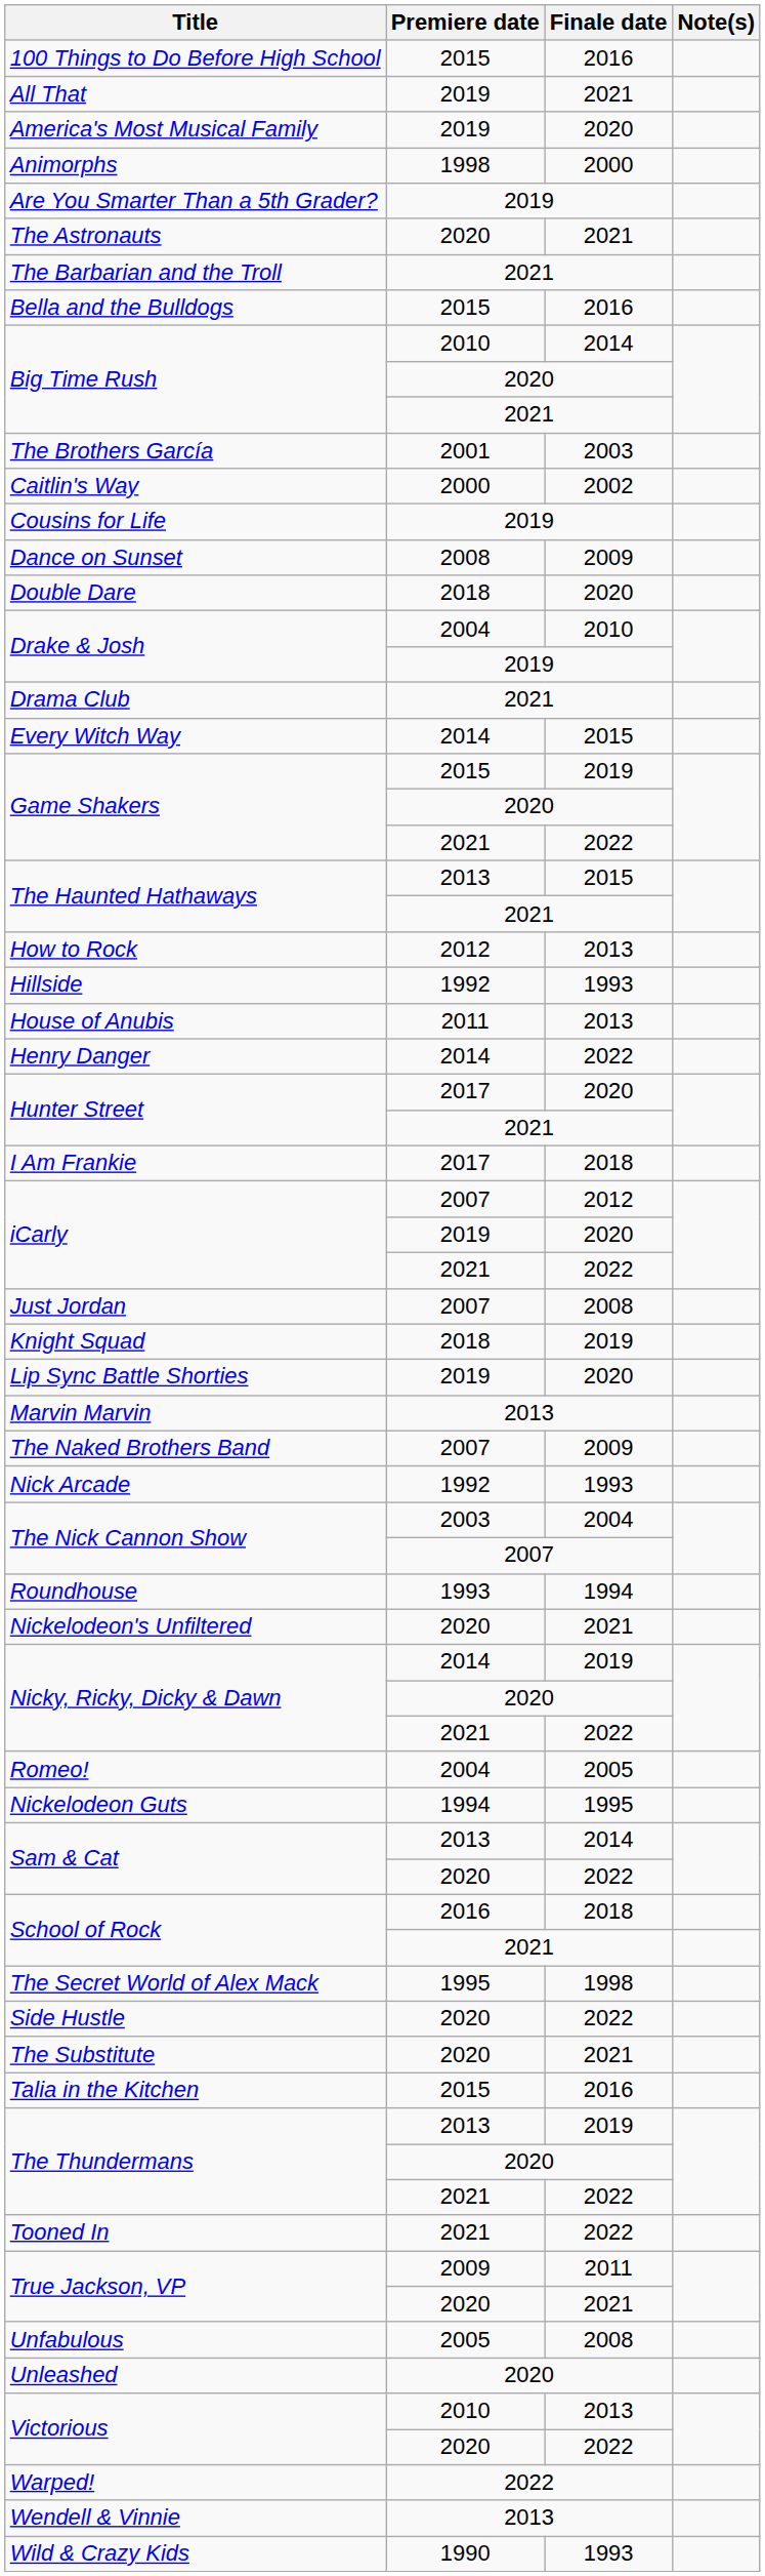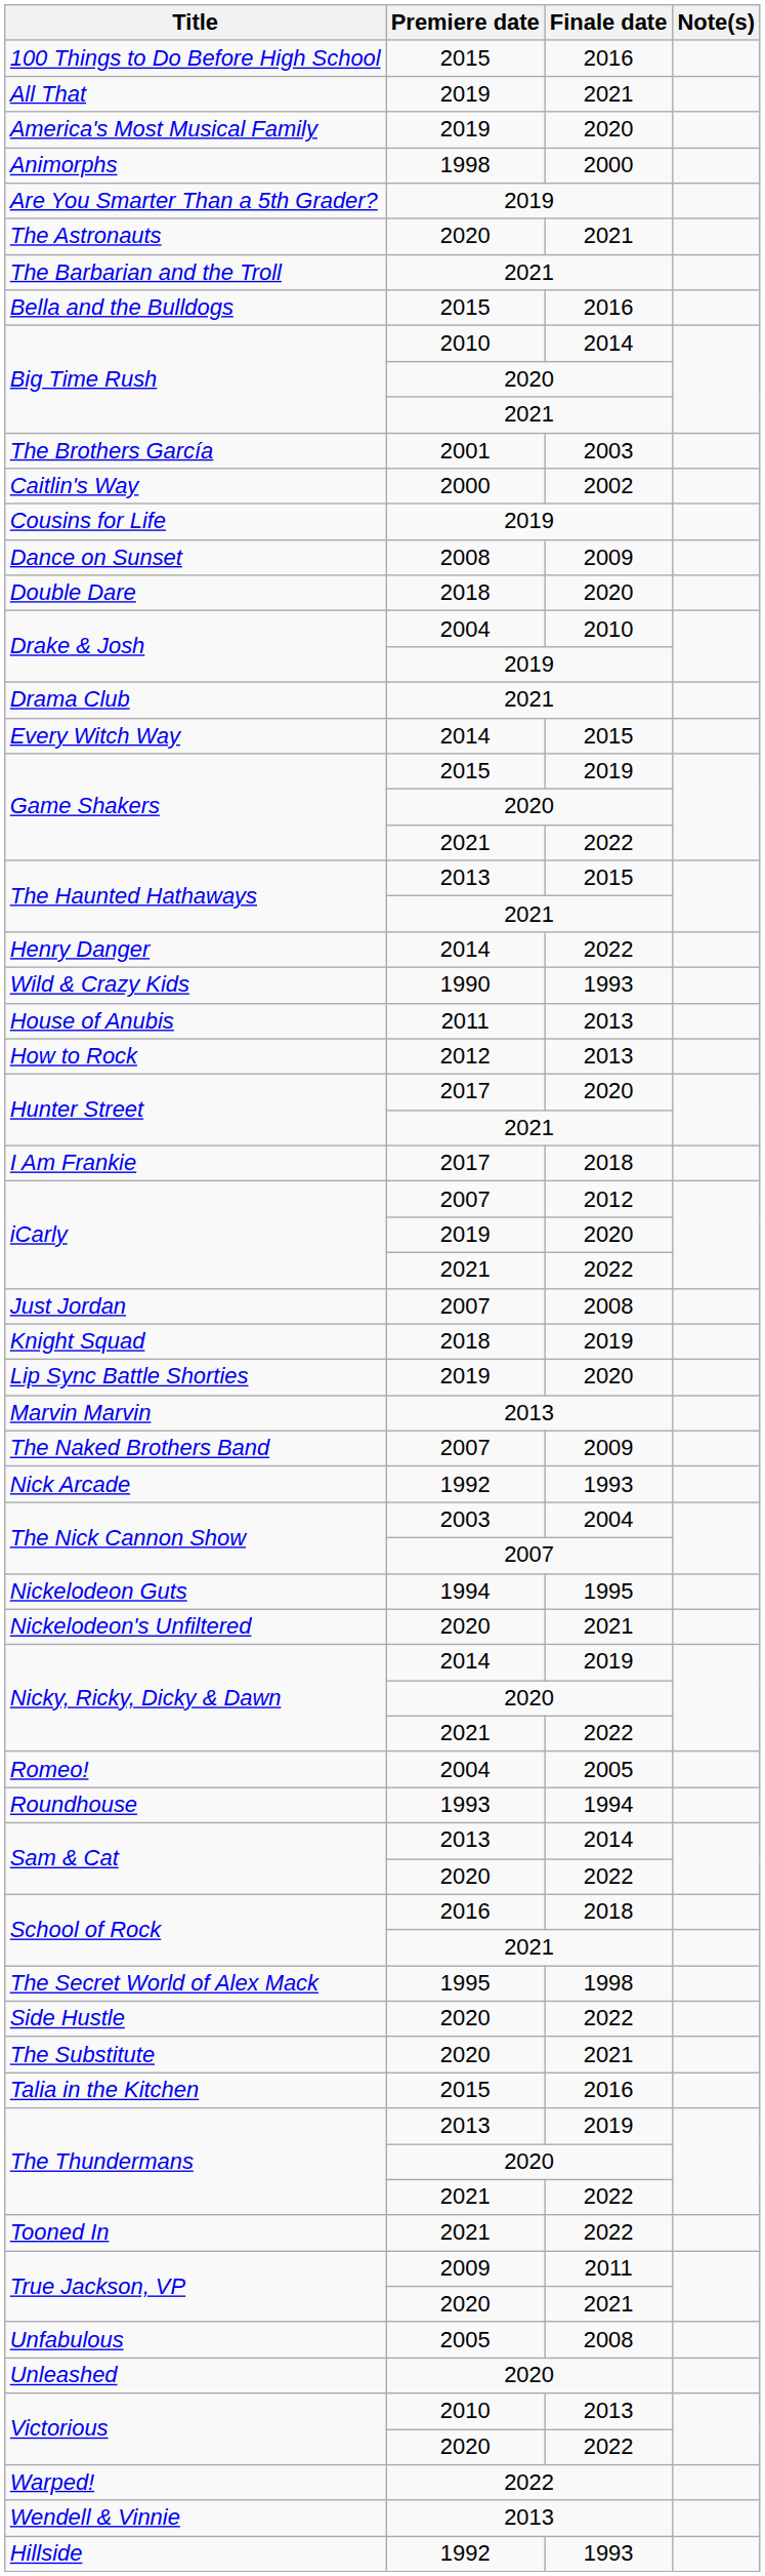rows swapped: Henry Danger <-> How to Rock
rows swapped: Hillside <-> Wild & Crazy Kids
rows swapped: Nickelodeon Guts <-> Roundhouse
